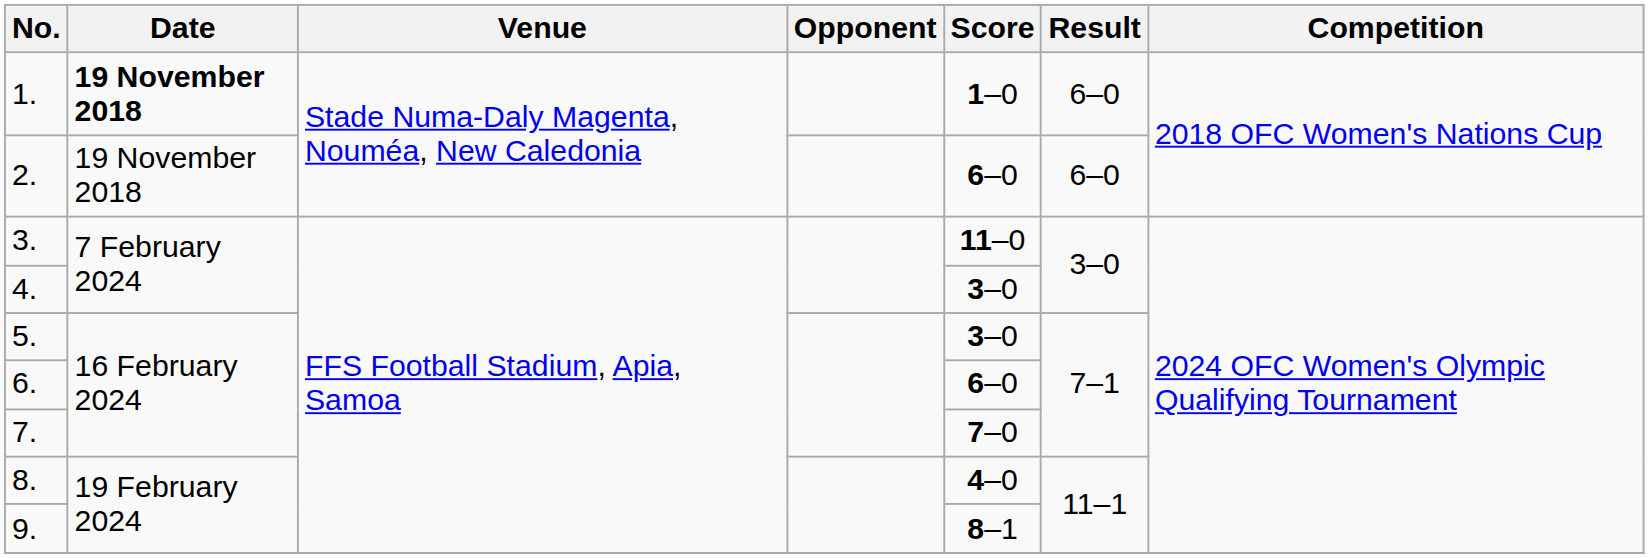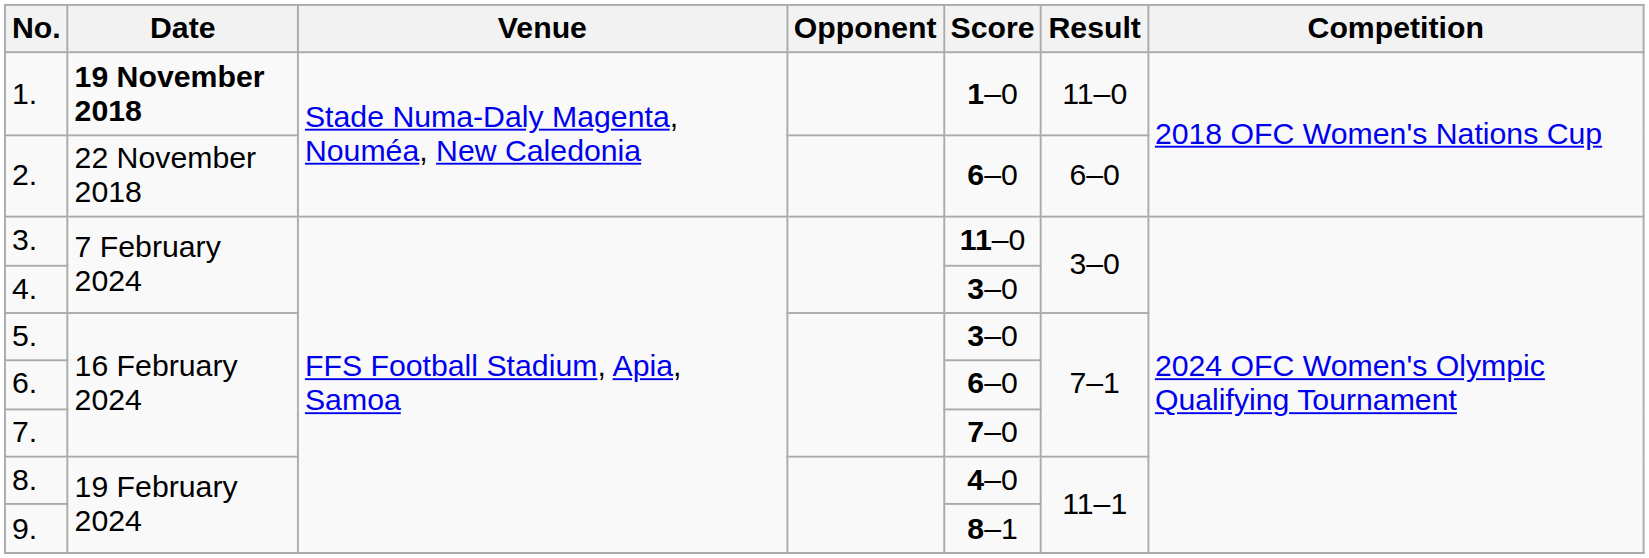1. | Result: 6–0 -> 11–0
2. | Date: 19 November 2018 -> 22 November 2018
